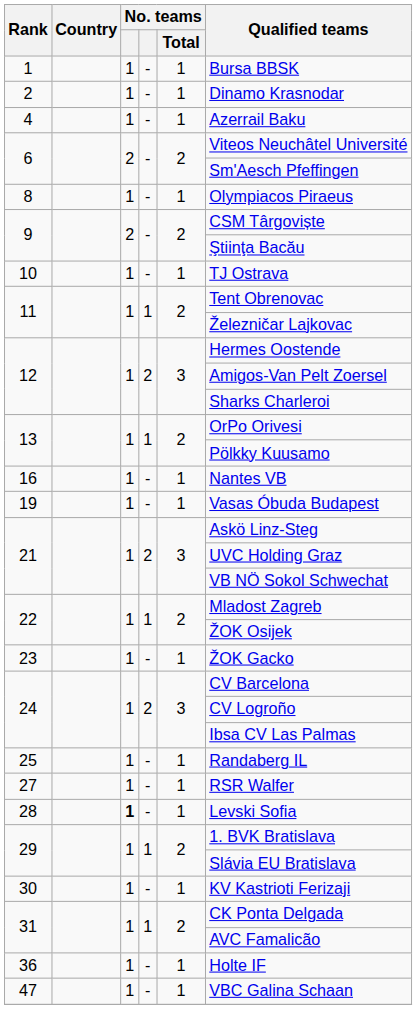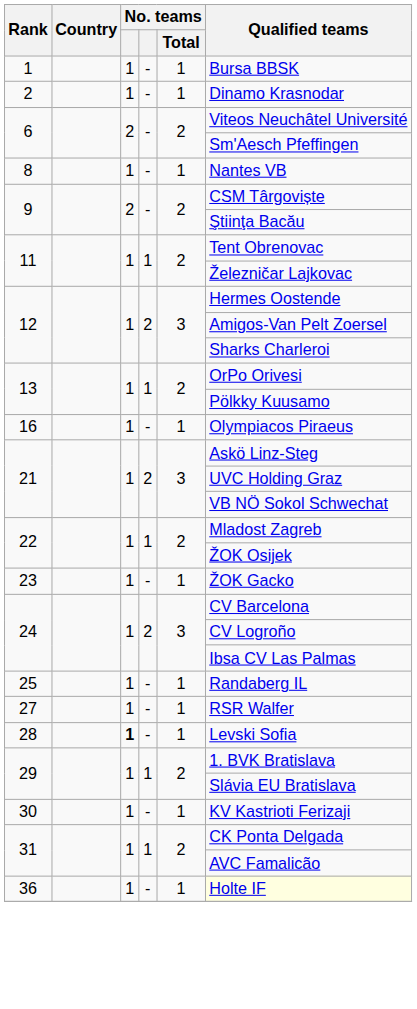- row: 4 | 1 | - | 1 | Azerrail Baku
8 | Qualified teams: Olympiacos Piraeus -> Nantes VB
- row: 10 | 1 | - | 1 | TJ Ostrava
16 | Qualified teams: Nantes VB -> Olympiacos Piraeus
- row: 19 | 1 | - | 1 | Vasas Óbuda Budapest
36 | Qualified teams: no background -> lightyellow background
- row: 47 | 1 | - | 1 | VBC Galina Schaan
